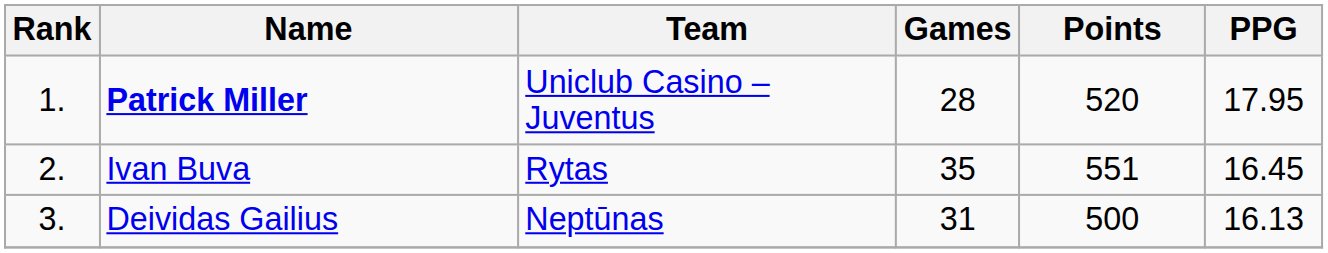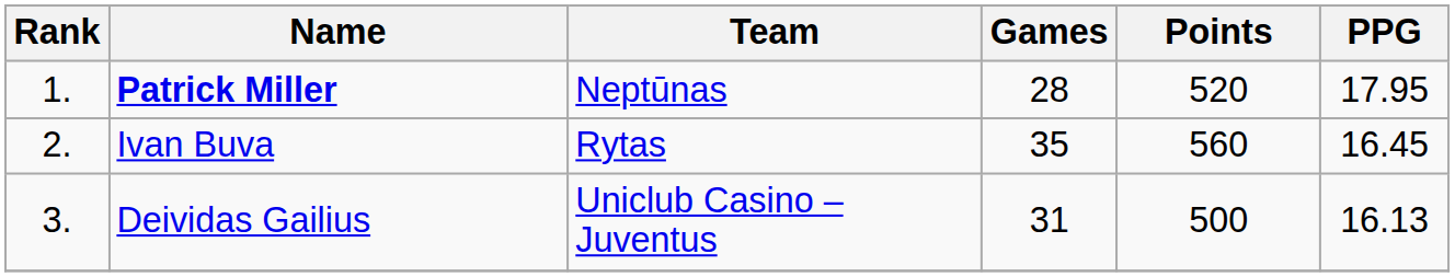Patrick Miller | Team: Uniclub Casino – Juventus -> Neptūnas
Ivan Buva | Points: 551 -> 560
Deividas Gailius | Team: Neptūnas -> Uniclub Casino – Juventus
